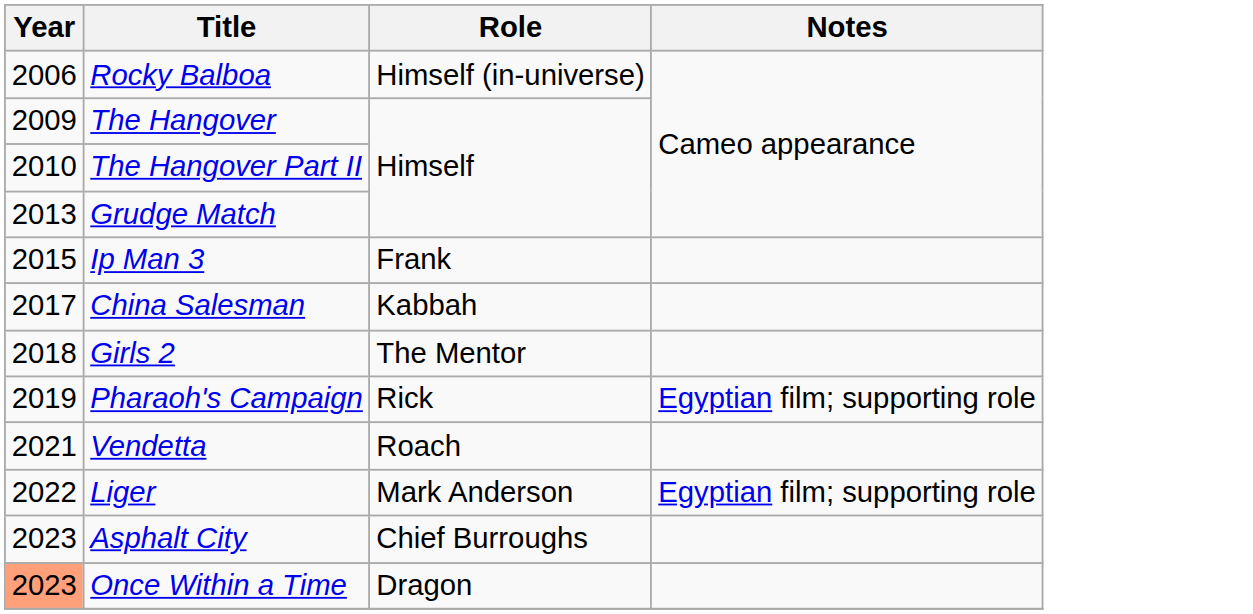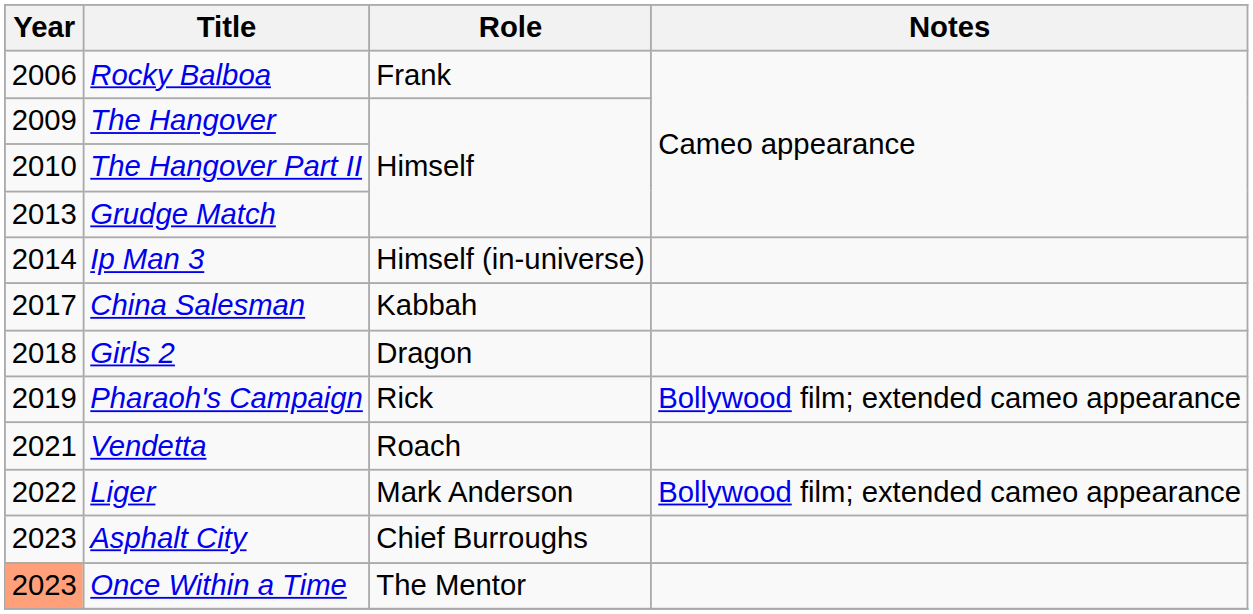Rocky Balboa | Role: Himself (in-universe) -> Frank
Ip Man 3 | Year: 2015 -> 2014
Ip Man 3 | Role: Frank -> Himself (in-universe)
Girls 2 | Role: The Mentor -> Dragon
Pharaoh's Campaign | Notes: Egyptian film; supporting role -> Bollywood film; extended cameo appearance
Liger | Notes: Egyptian film; supporting role -> Bollywood film; extended cameo appearance
Once Within a Time | Role: Dragon -> The Mentor
